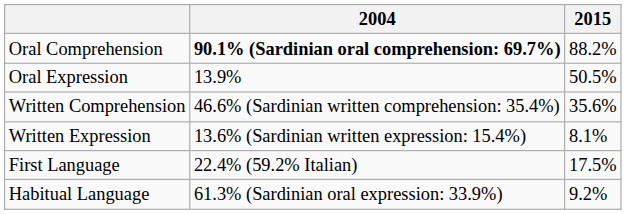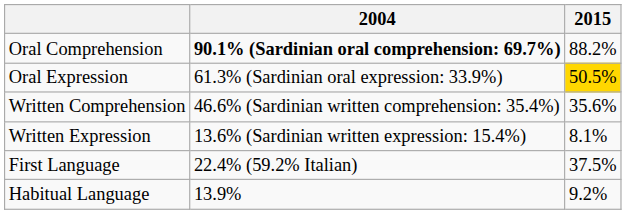Oral Expression | 2004: 13.9% -> 61.3% (Sardinian oral expression: 33.9%)
Oral Expression | 2015: no background -> gold background
First Language | 2015: 17.5% -> 37.5%
Habitual Language | 2004: 61.3% (Sardinian oral expression: 33.9%) -> 13.9%
